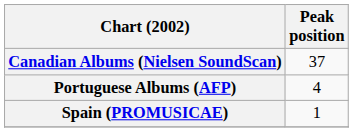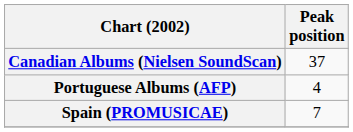Spain (PROMUSICAE) | Peak position: 1 -> 7
